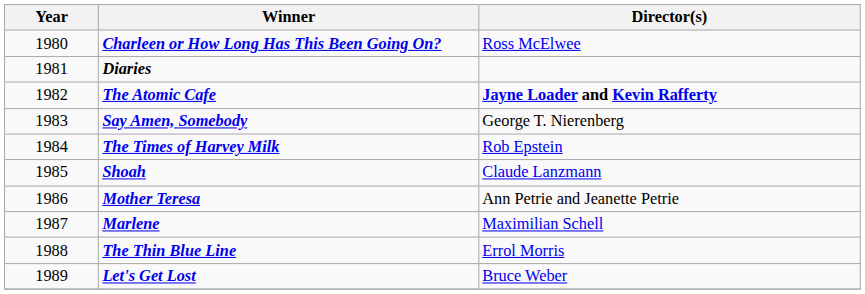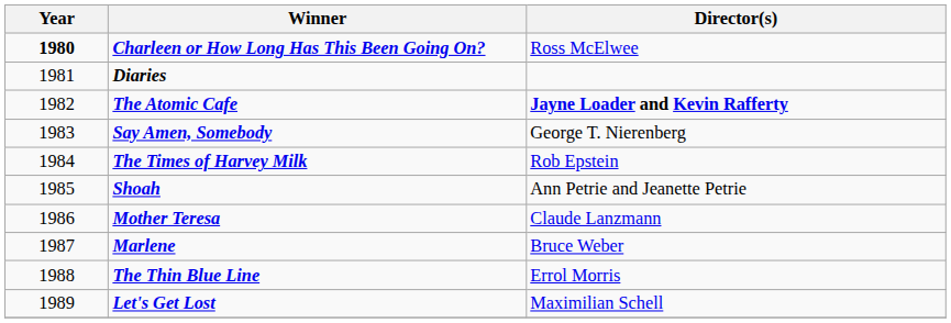Charleen or How Long Has This Been Going On? | Year: normal -> bold
Shoah | Director(s): Claude Lanzmann -> Ann Petrie and Jeanette Petrie
Mother Teresa | Director(s): Ann Petrie and Jeanette Petrie -> Claude Lanzmann
Marlene | Director(s): Maximilian Schell -> Bruce Weber
Let's Get Lost | Director(s): Bruce Weber -> Maximilian Schell
